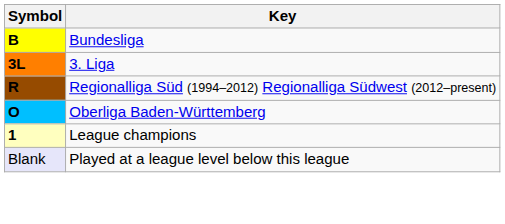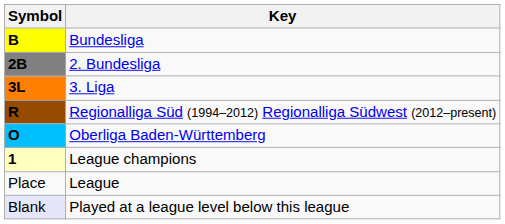+ row: 2B | 2. Bundesliga
+ row: Place | League
